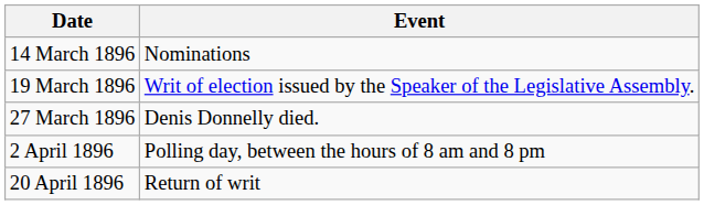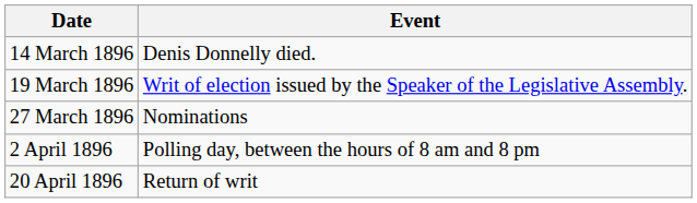14 March 1896 | Event: Nominations -> Denis Donnelly died.
27 March 1896 | Event: Denis Donnelly died. -> Nominations
